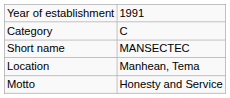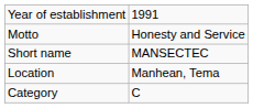rows swapped: Motto <-> Category
